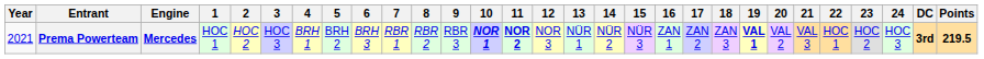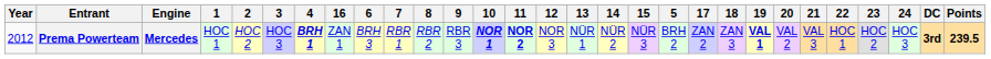columns swapped: 5 <-> 16
Prema Powerteam | Year: 2021 -> 2012
Prema Powerteam | 4: normal -> bold
Prema Powerteam | Points: 219.5 -> 239.5
